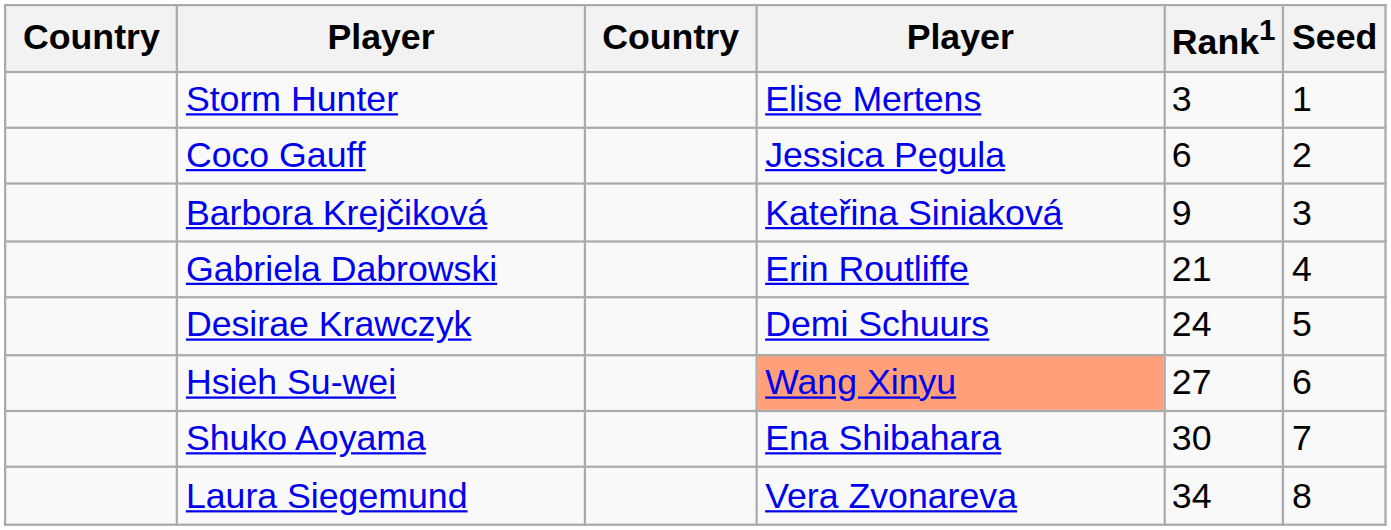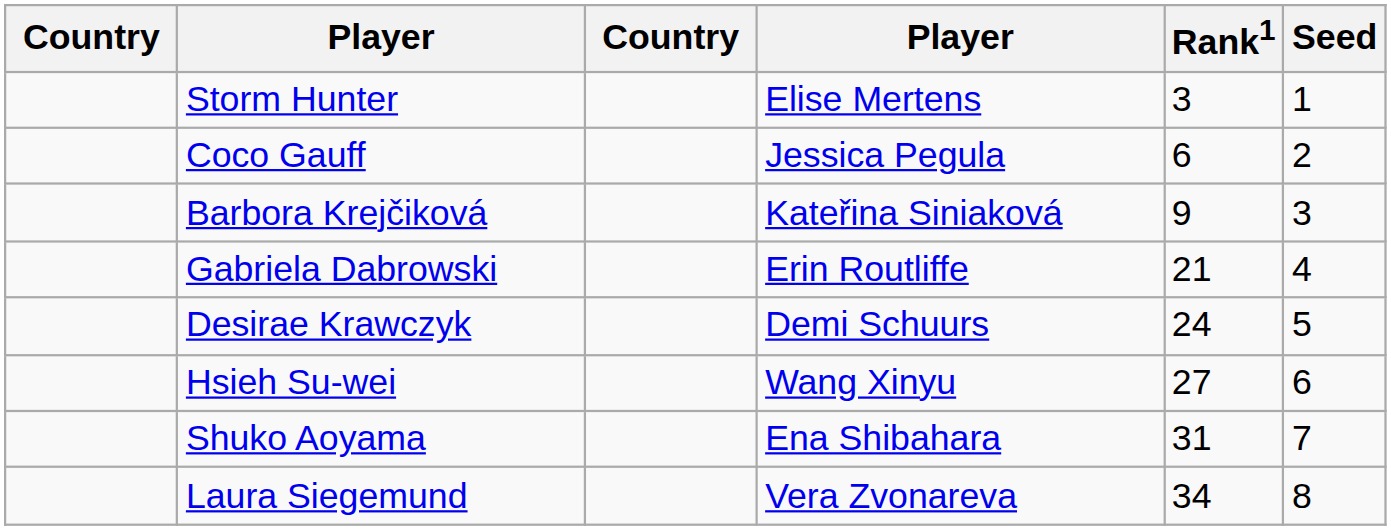Hsieh Su-wei | column 4: lightsalmon background -> no background
Shuko Aoyama | Rank1: 30 -> 31
